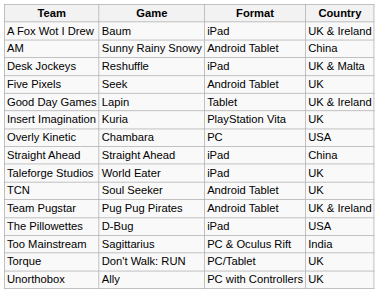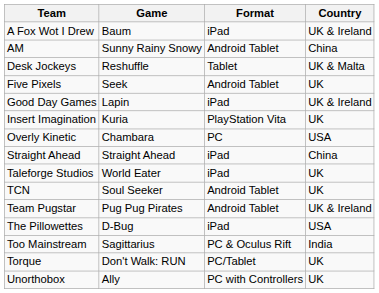Desk Jockeys | Format: iPad -> Tablet
Good Day Games | Format: Tablet -> iPad
